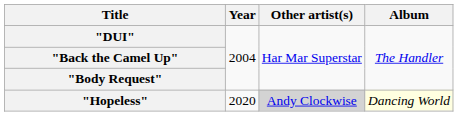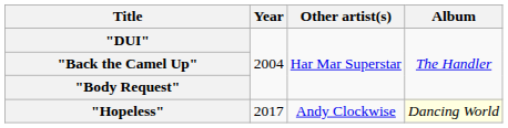"Hopeless" | Year: 2020 -> 2017
"Hopeless" | Other artist(s): lightgrey background -> no background
